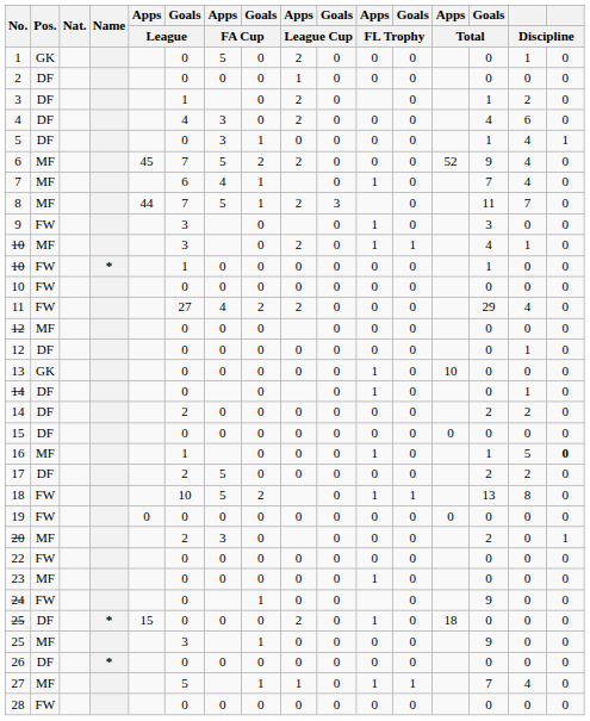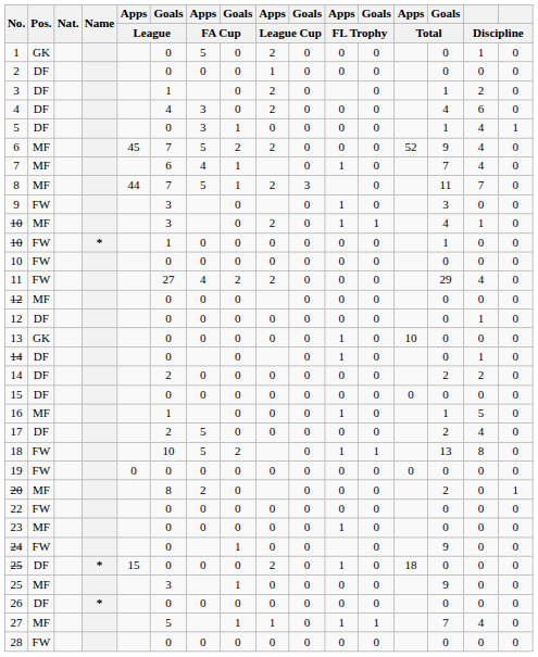16 | column 16: bold -> normal
17 | column 15: 2 -> 4
20 | Goals / League: 2 -> 8
20 | Apps / FA Cup: 3 -> 2
